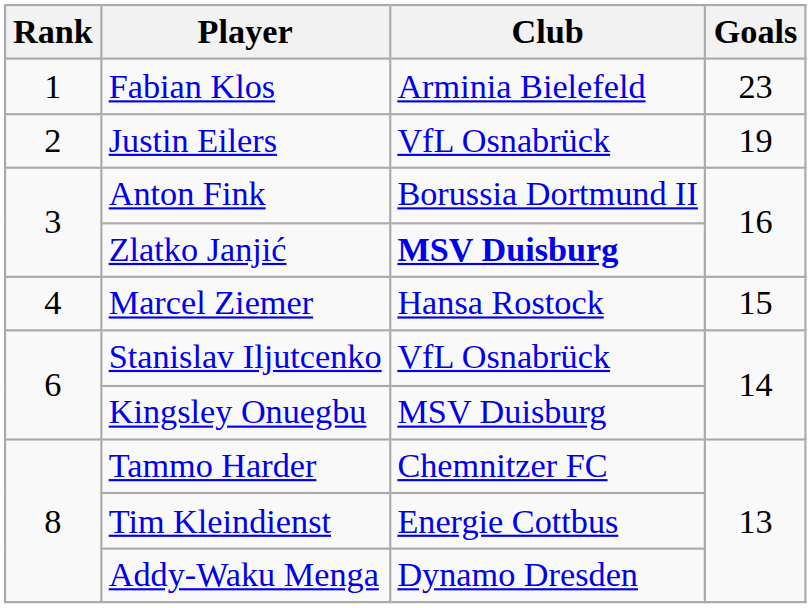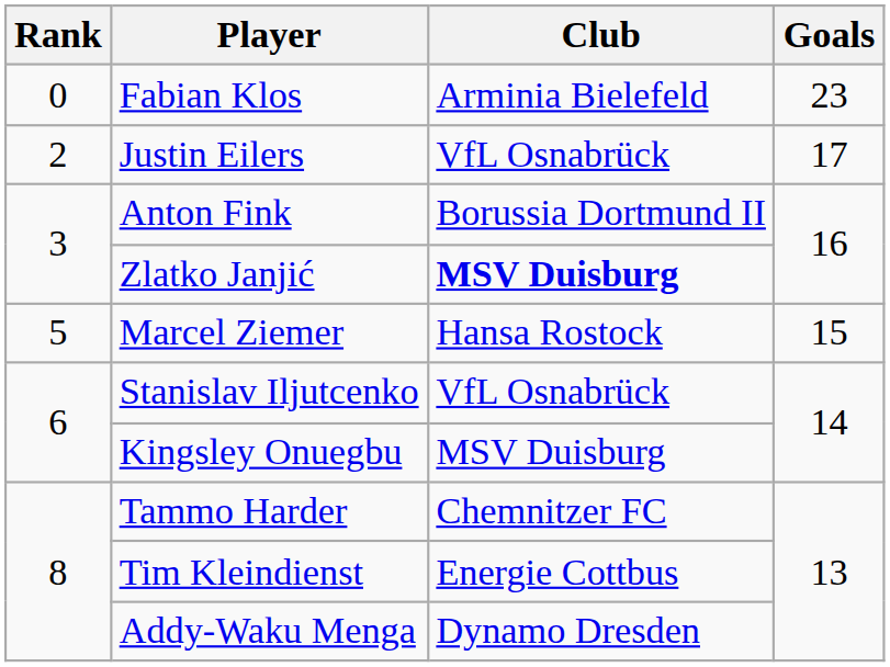Fabian Klos | Rank: 1 -> 0
Justin Eilers | Goals: 19 -> 17
Marcel Ziemer | Rank: 4 -> 5
